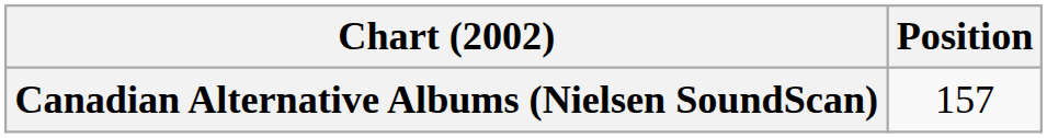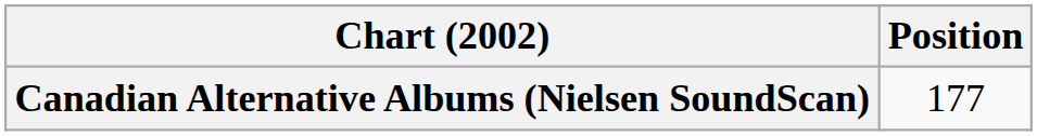Canadian Alternative Albums (Nielsen SoundScan) | Position: 157 -> 177
